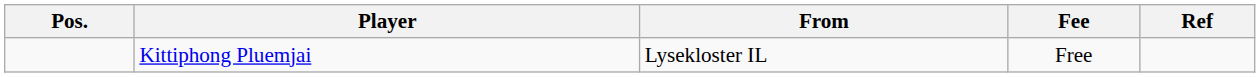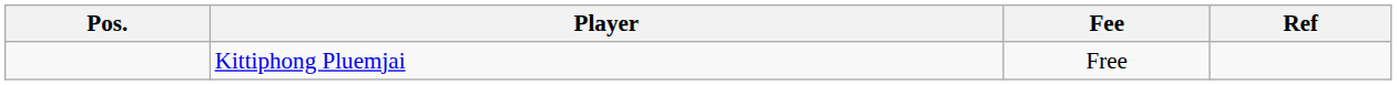- column: From | Lysekloster IL
